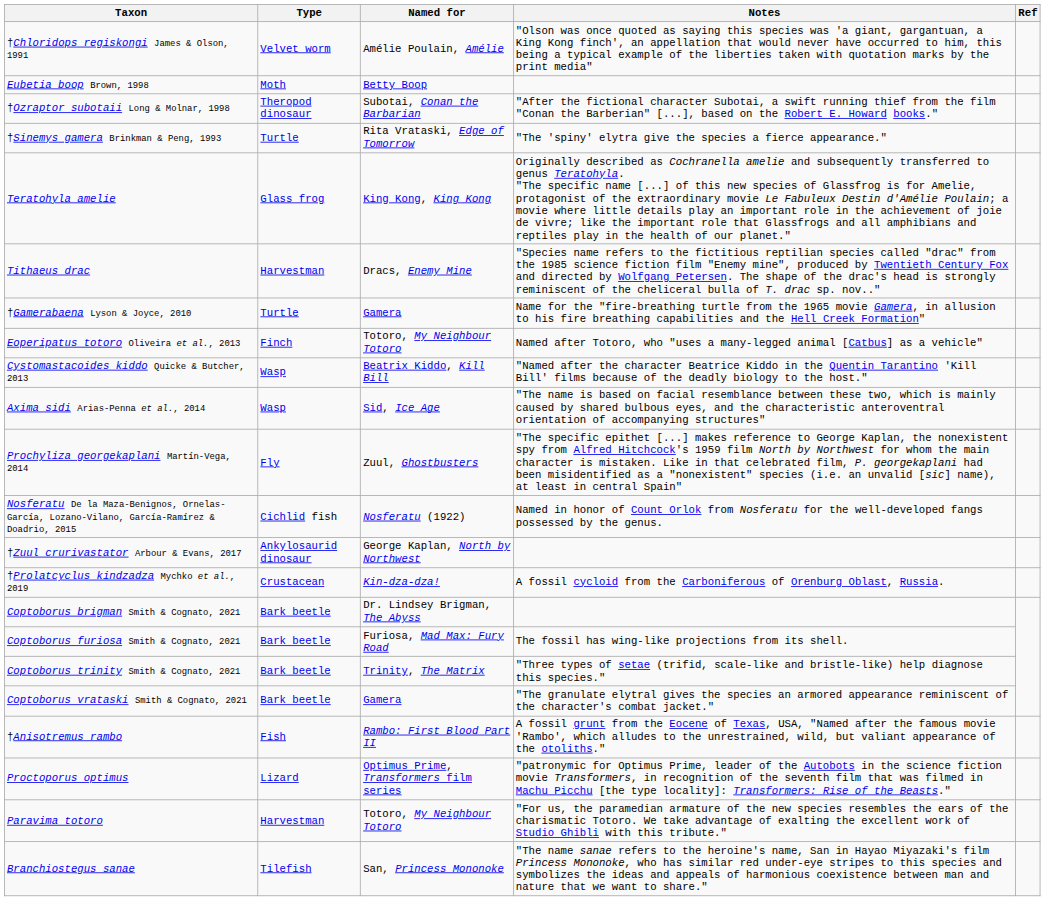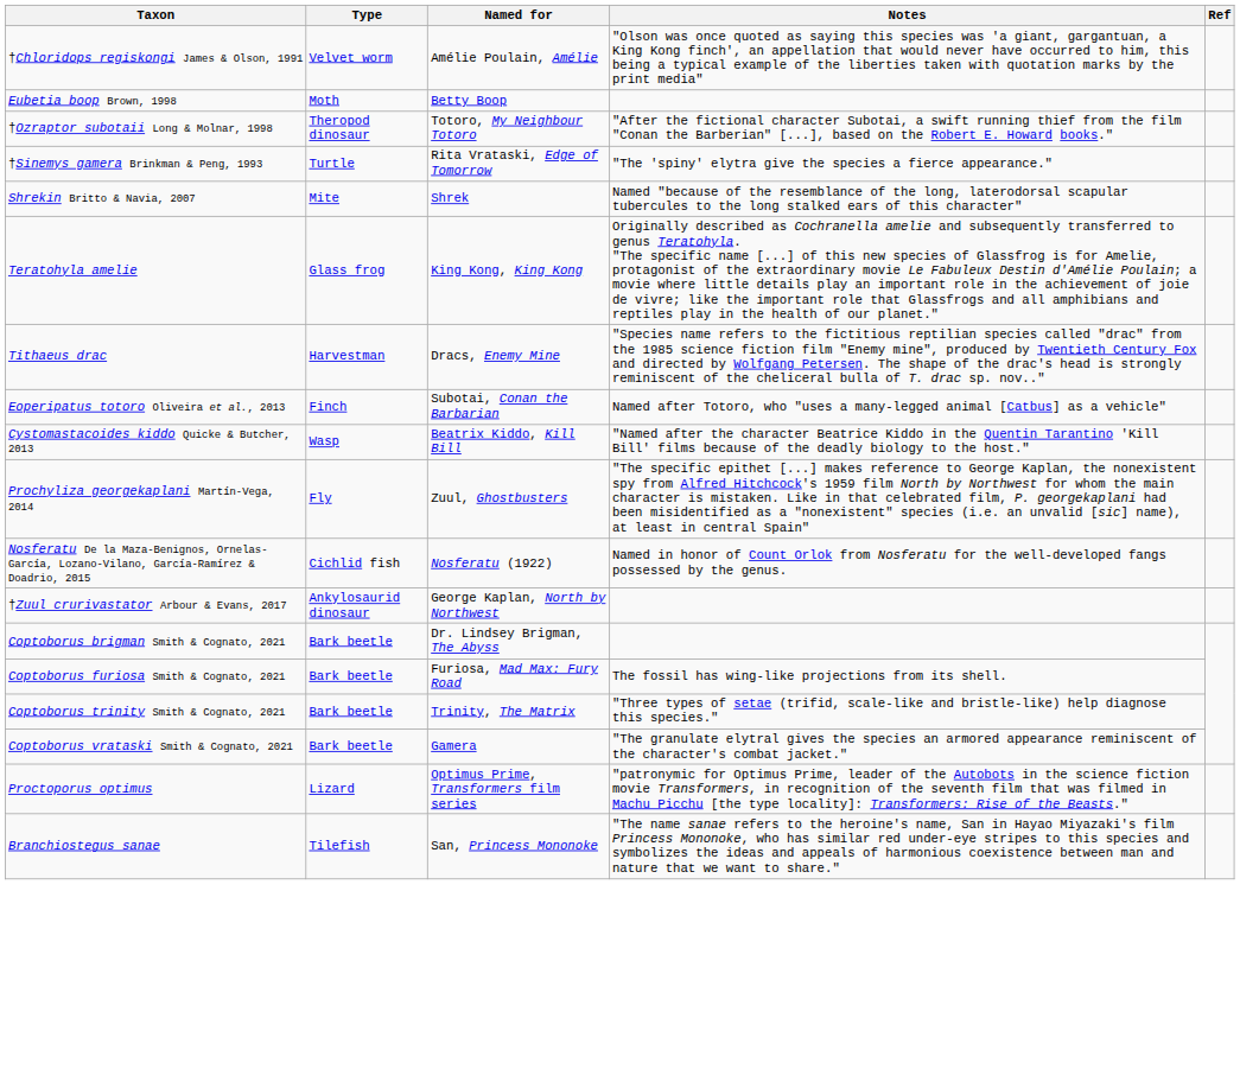†Ozraptor subotaii Long & Molnar, 1998 | Named for: Subotai, Conan the Barbarian -> Totoro, My Neighbour Totoro
+ row: Shrekin Britto & Navia, 2007 | Mite | Shrek | Named "because of the resemblance of the long, laterodorsal scapular tubercules to the long stalked ears of this character"
- row: †Gamerabaena Lyson & Joyce, 2010 | Turtle | Gamera | Name for the "fire-breathing turtle from the 1965 movie Gamera, in allusion to his fire breathing capabilities and the Hell Creek Formation"
Eoperipatus totoro Oliveira et al., 2013 | Named for: Totoro, My Neighbour Totoro -> Subotai, Conan the Barbarian
- row: Axima sidi Arias-Penna et al., 2014 | Wasp | Sid, Ice Age | "The name is based on facial resemblance between these two, which is mainly caused by shared bulbous eyes, and the characteristic anteroventral orientation of accompanying structures"
- row: †Prolatcyclus kindzadza Mychko et al., 2019 | Crustacean | Kin-dza-dza! | A fossil cycloid from the Carboniferous of Orenburg Oblast, Russia.
- row: †Anisotremus rambo | Fish | Rambo: First Blood Part II | A fossil grunt from the Eocene of Texas, USA, "Named after the famous movie 'Rambo', which alludes to the unrestrained, wild, but valiant appearance of the otoliths."
- row: Paravima totoro | Harvestman | Totoro, My Neighbour Totoro | "For us, the paramedian armature of the new species resembles the ears of the charismatic Totoro. We take advantage of exalting the excellent work of Studio Ghibli with this tribute."
